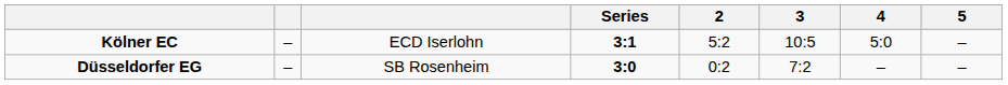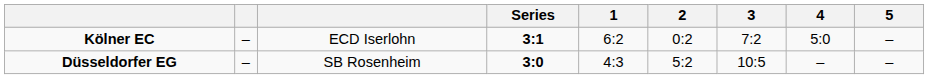+ column: 1 | 6:2 | 4:3
Kölner EC | 2: 5:2 -> 0:2
Kölner EC | 3: 10:5 -> 7:2
Düsseldorfer EG | 2: 0:2 -> 5:2
Düsseldorfer EG | 3: 7:2 -> 10:5
